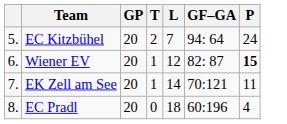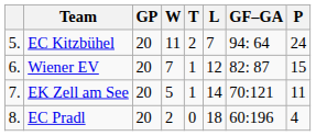+ column: W | 11 | 7 | 5 | 2
Wiener EV | P: bold -> normal
